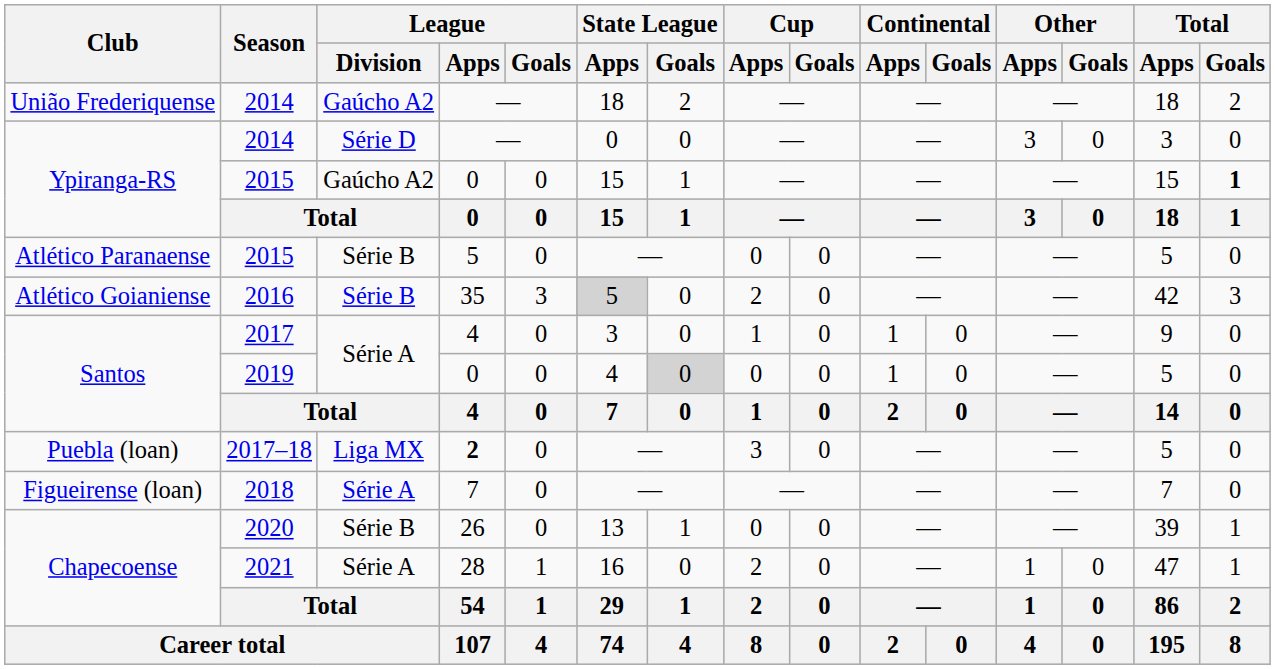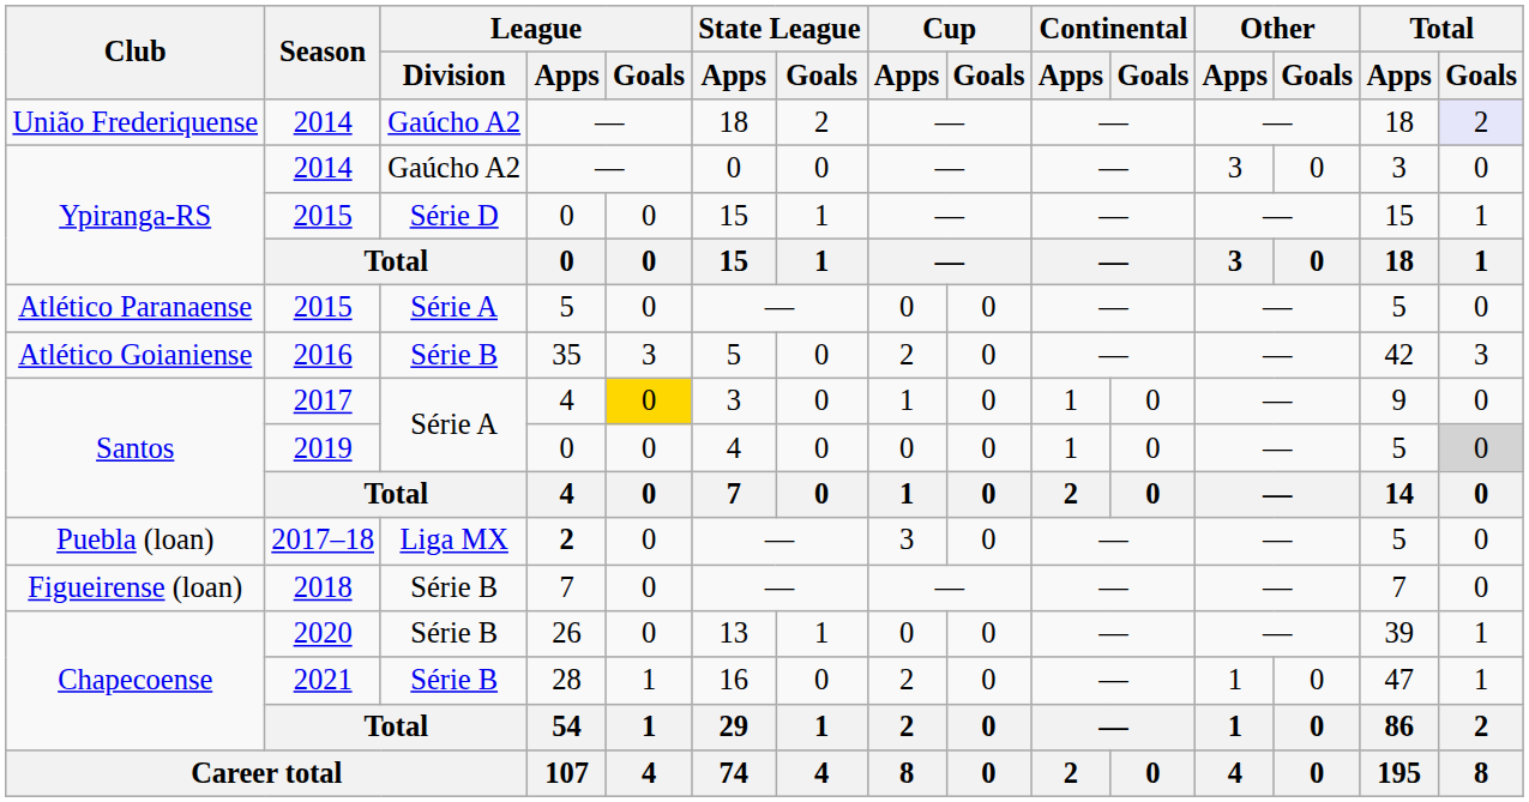União Frederiquense / 2014 | Total / Goals: no background -> lavender background
Ypiranga-RS / 2014 | League / Division: Série D -> Gaúcho A2
Ypiranga-RS / 2015 | League / Division: Gaúcho A2 -> Série D
Ypiranga-RS / 2015 | Total / Goals: bold -> normal
Atlético Paranaense / 2015 | League / Division: Série B -> Série A
2016 | State League / Apps: lightgrey background -> no background
2017 | League / Goals: no background -> gold background
2019 | State League / Goals: lightgrey background -> no background
2019 | Total / Goals: no background -> lightgrey background
2018 | League / Division: Série A -> Série B
2021 | League / Division: Série A -> Série B
